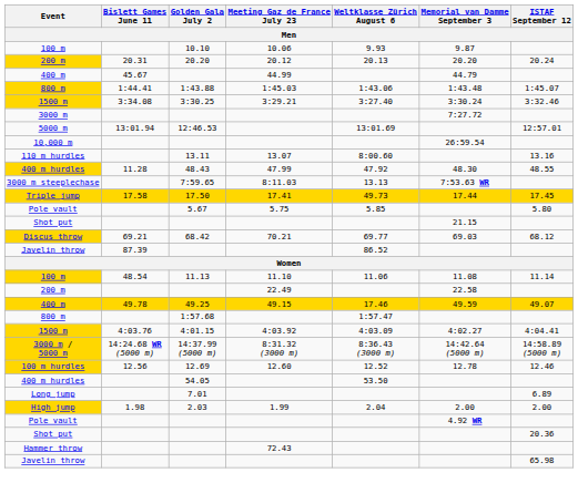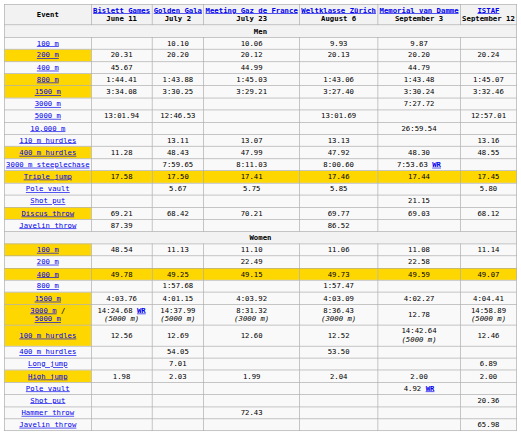110 m hurdles | Weltklasse Zürich August 6: 8:00.60 -> 13.13
3000 m steeplechase | Weltklasse Zürich August 6: 13.13 -> 8:00.60
Triple jump | Weltklasse Zürich August 6: 49.73 -> 17.46
400 m / 49.25 | Weltklasse Zürich August 6: 17.46 -> 49.73
3000 m / 5000 m | Memorial van Damme September 3: 14:42.64 (5000 m) -> 12.78
100 m hurdles | Memorial van Damme September 3: 12.78 -> 14:42.64 (5000 m)
